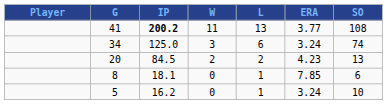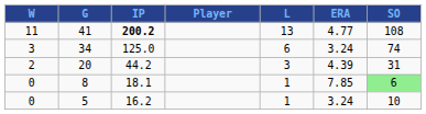columns swapped: Player <-> W
41 | ERA: 3.77 -> 4.77
20 | IP: 84.5 -> 44.2
20 | L: 2 -> 3
20 | ERA: 4.23 -> 4.39
20 | SO: 13 -> 31
8 | SO: no background -> lightgreen background
